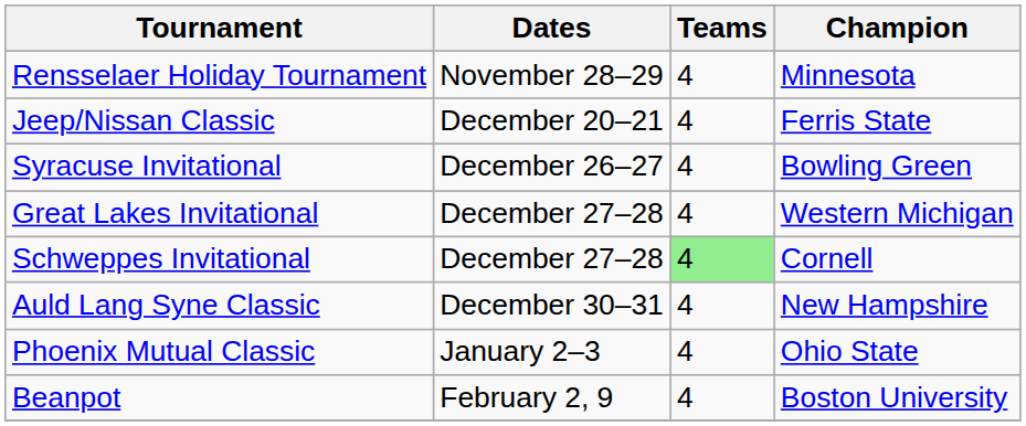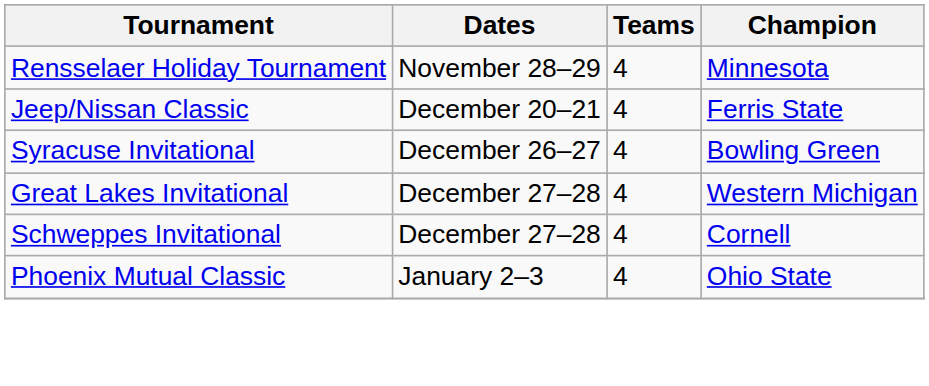Schweppes Invitational | Teams: lightgreen background -> no background
- row: Auld Lang Syne Classic | December 30–31 | 4 | New Hampshire
- row: Beanpot | February 2, 9 | 4 | Boston University
